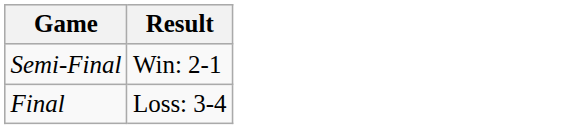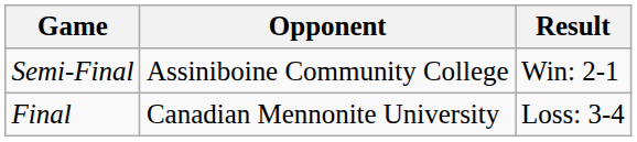+ column: Opponent | Assiniboine Community College | Canadian Mennonite University
